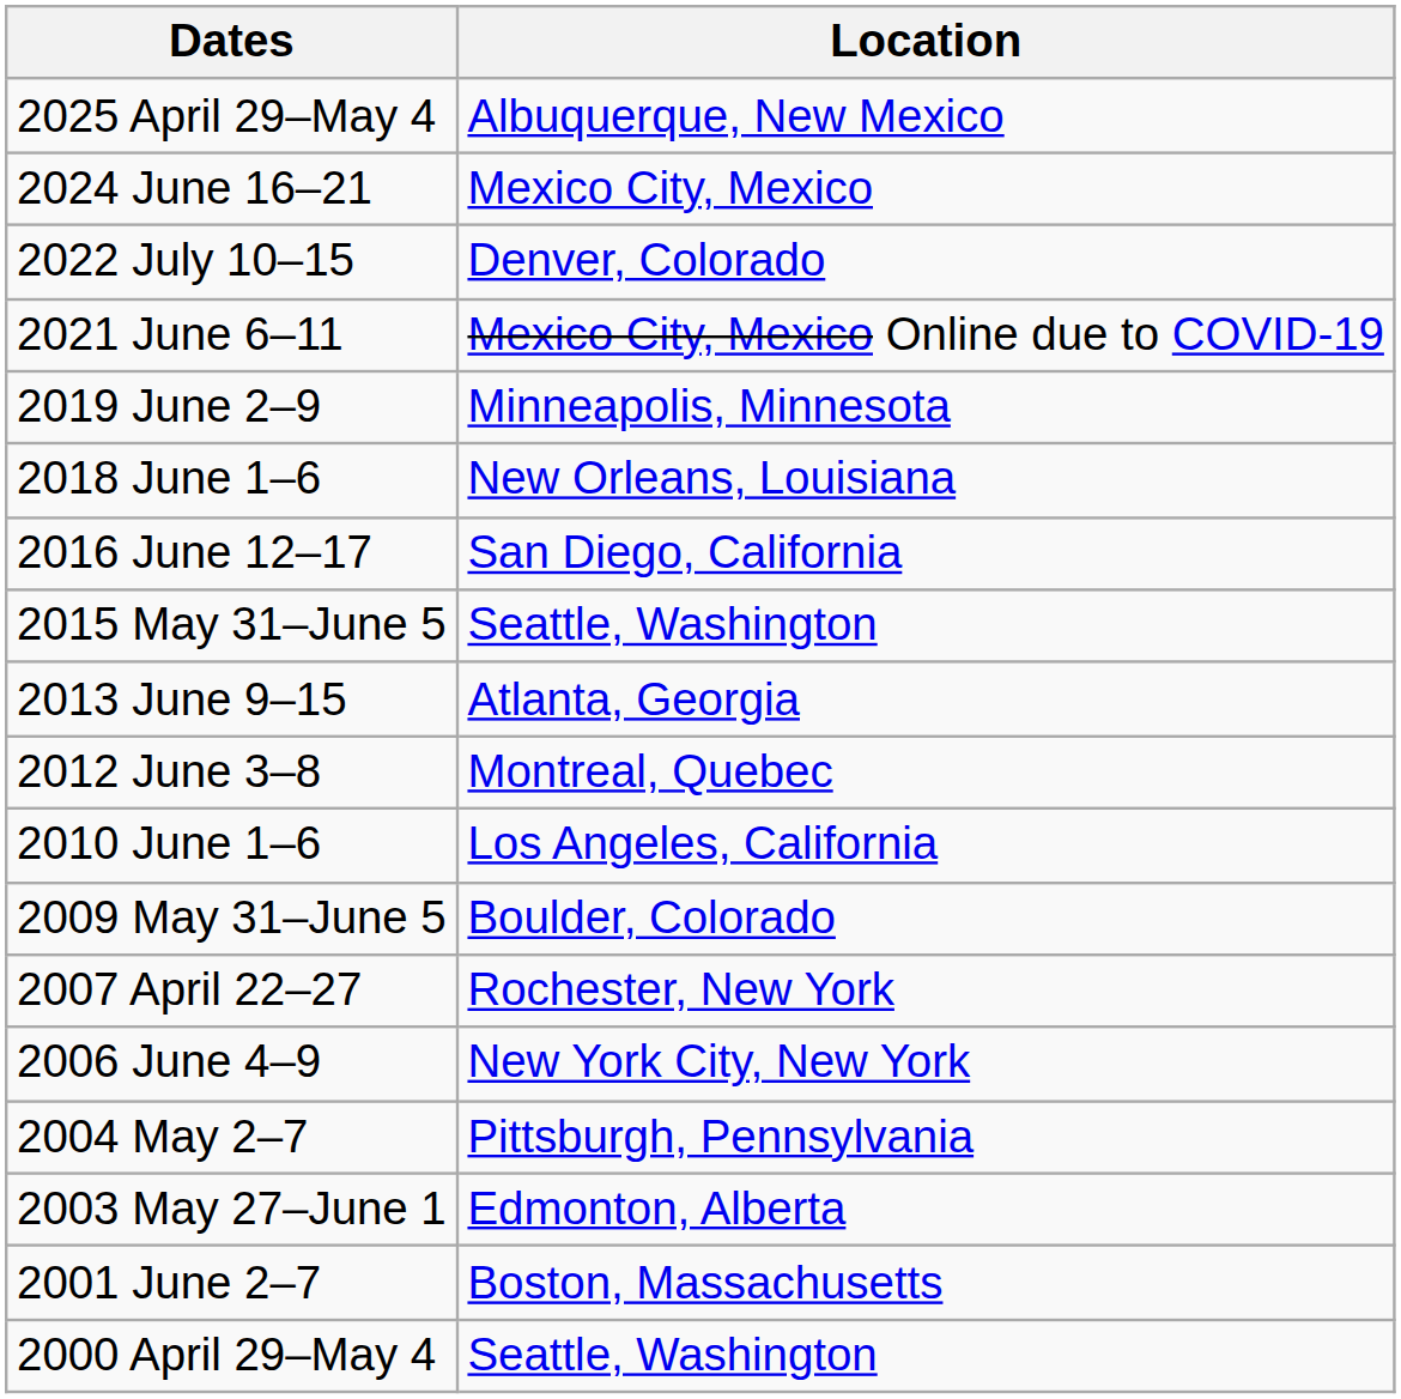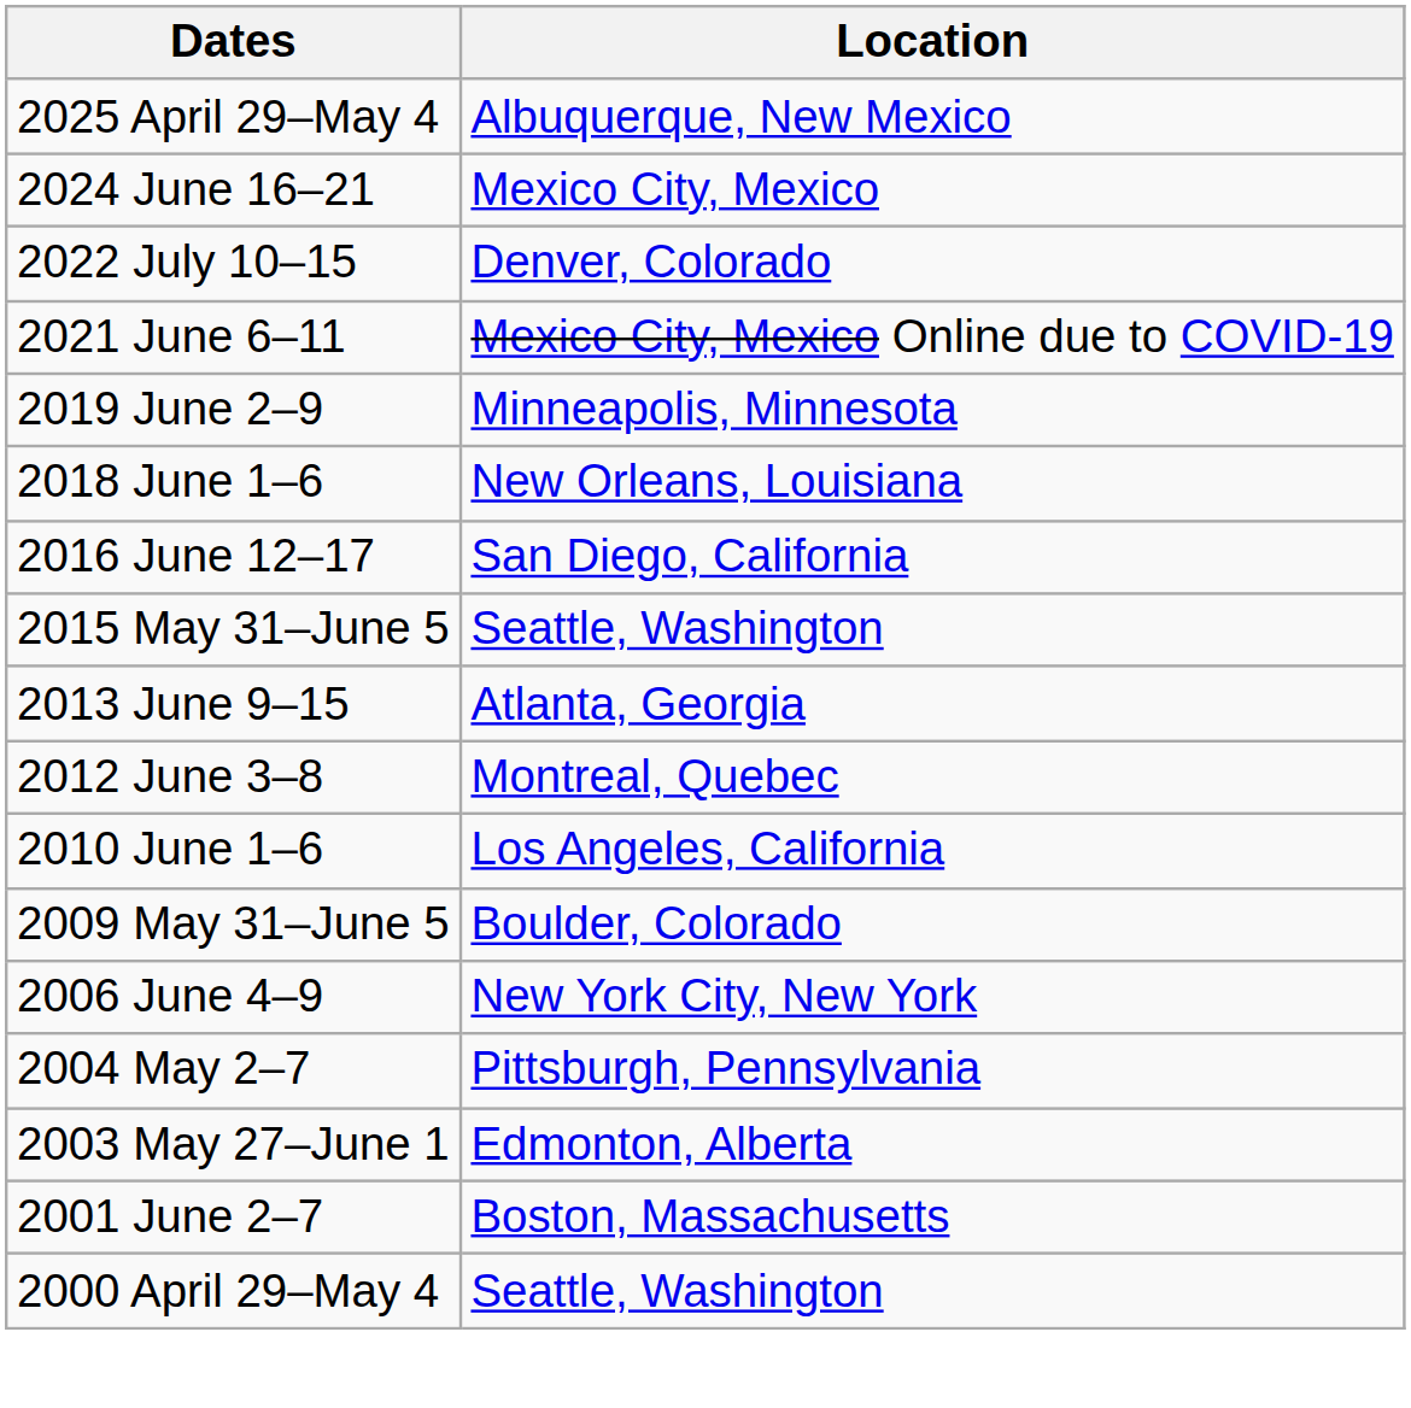- row: 2007 April 22–27 | Rochester, New York
